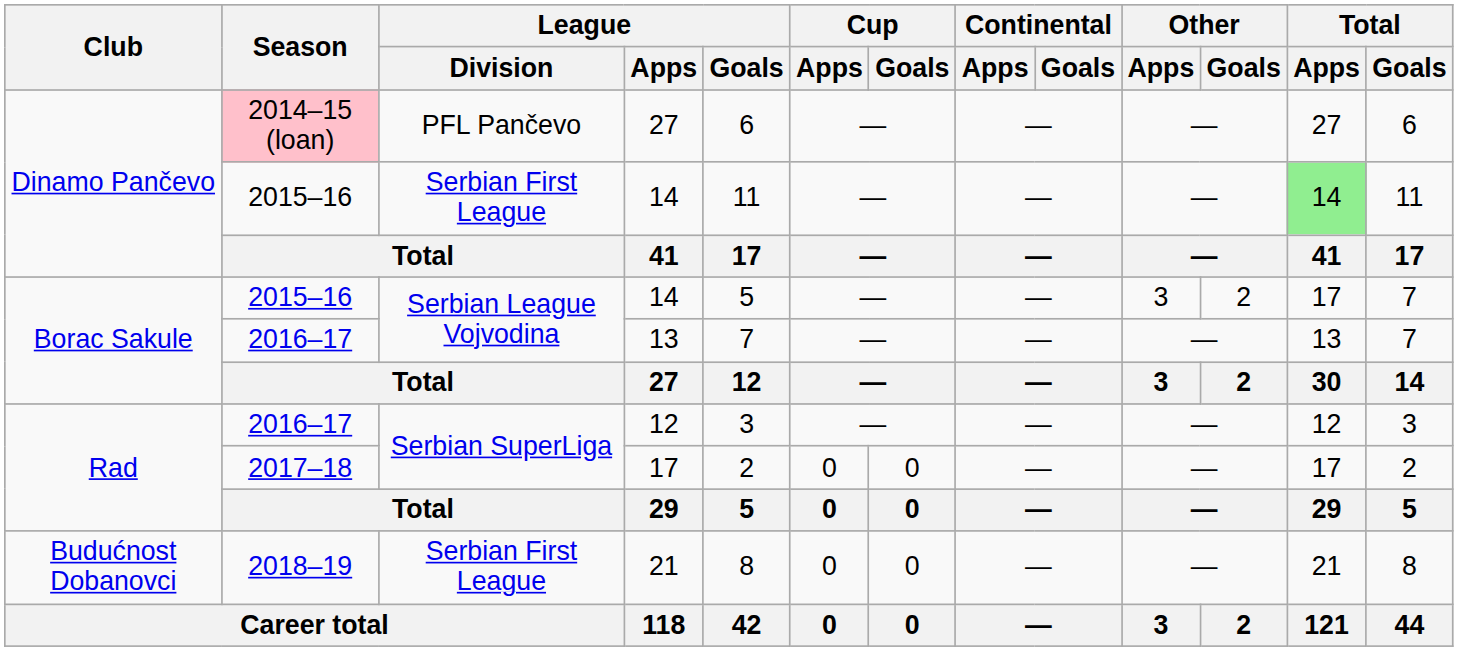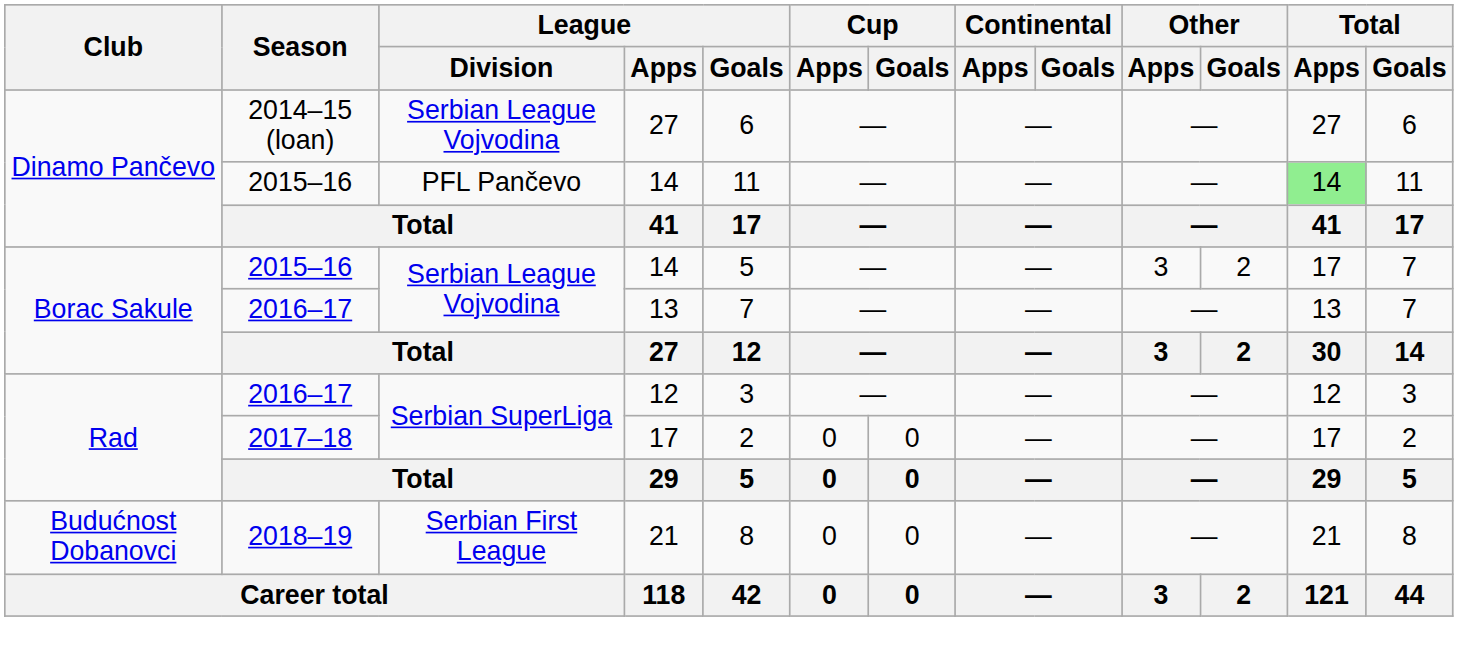Dinamo Pančevo / 27 | Season: pink background -> no background
Dinamo Pančevo / 27 | League / Division: PFL Pančevo -> Serbian League Vojvodina
Dinamo Pančevo / 14 | League / Division: Serbian First League -> PFL Pančevo
